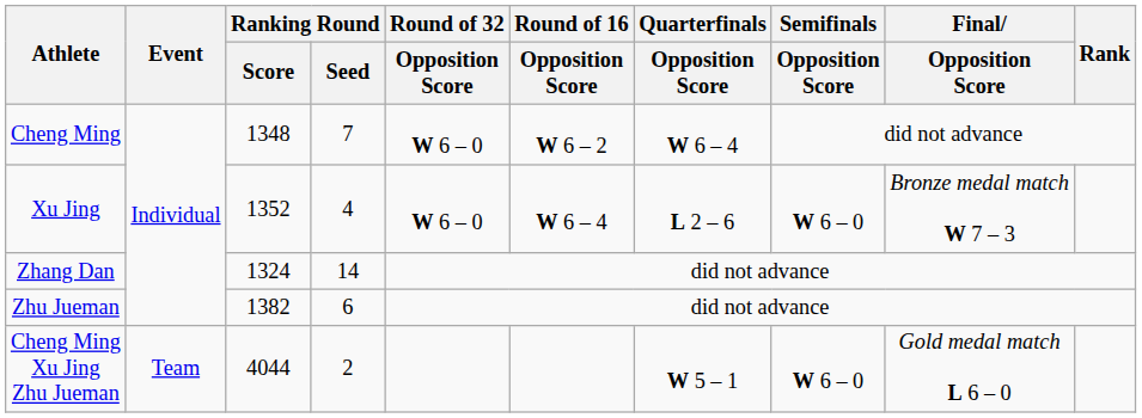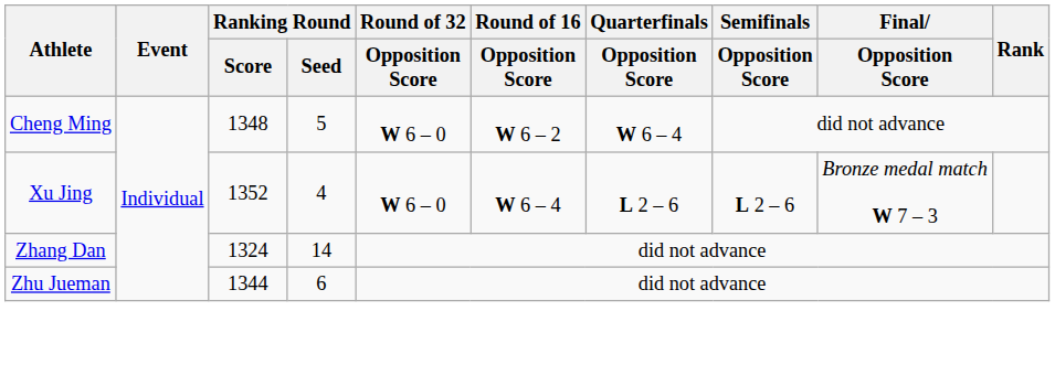Cheng Ming | Ranking Round / Seed: 7 -> 5
Xu Jing | Semifinals / Opposition Score: W 6 – 0 -> L 2 – 6
Zhu Jueman | Ranking Round / Score: 1382 -> 1344
- row: Cheng Ming Xu Jing Zhu Jueman | Team | 4044 | 2 | W 5 – 1 | W 6 – 0 | Gold medal match L 6 – 0
